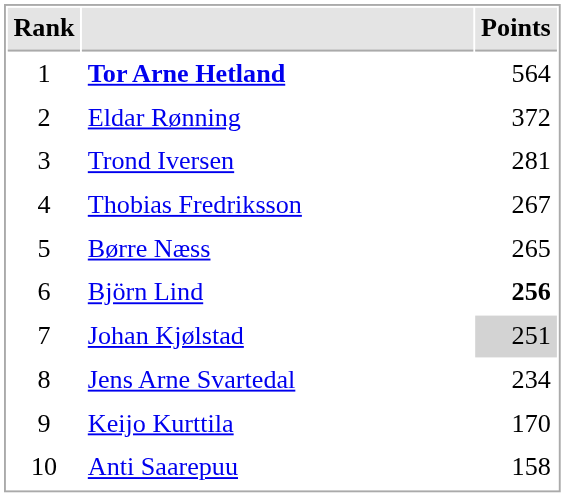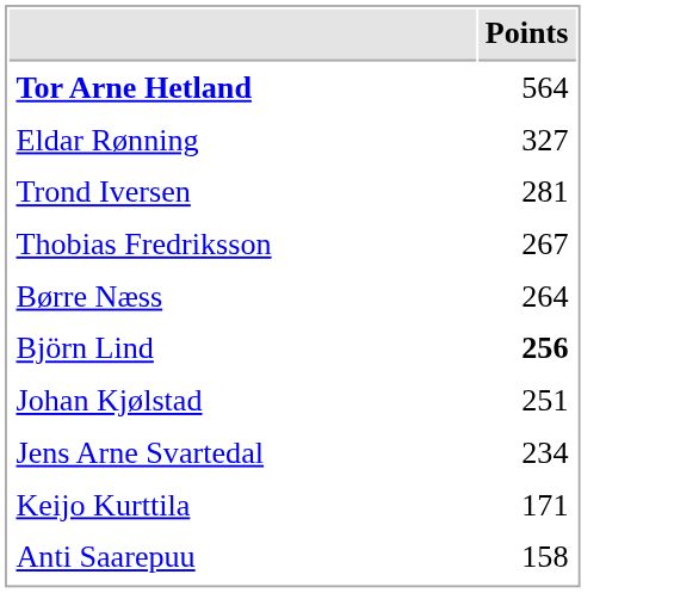- column: Rank | 1 | 2 | 3 | 4 | 5 | 6 | 7 | 8 | 9 | 10
Eldar Rønning | Points: 372 -> 327
Børre Næss | Points: 265 -> 264
Johan Kjølstad | Points: lightgrey background -> no background
Keijo Kurttila | Points: 170 -> 171
